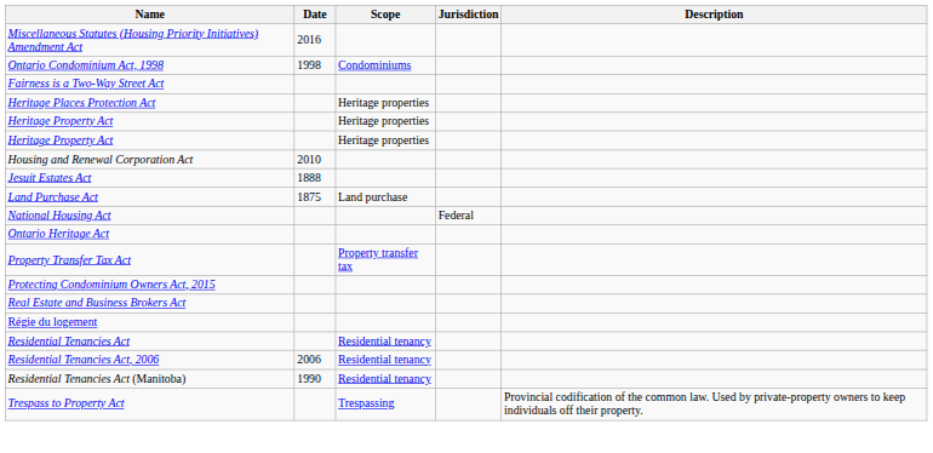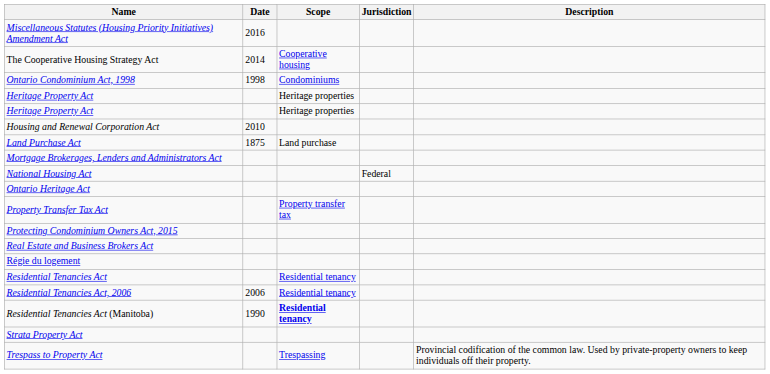+ row: The Cooperative Housing Strategy Act | 2014 | Cooperative housing
- row: Fairness is a Two-Way Street Act
- row: Heritage Places Protection Act | Heritage properties
- row: Jesuit Estates Act | 1888
+ row: Mortgage Brokerages, Lenders and Administrators Act
Residential Tenancies Act (Manitoba) | Scope: normal -> bold
+ row: Strata Property Act
